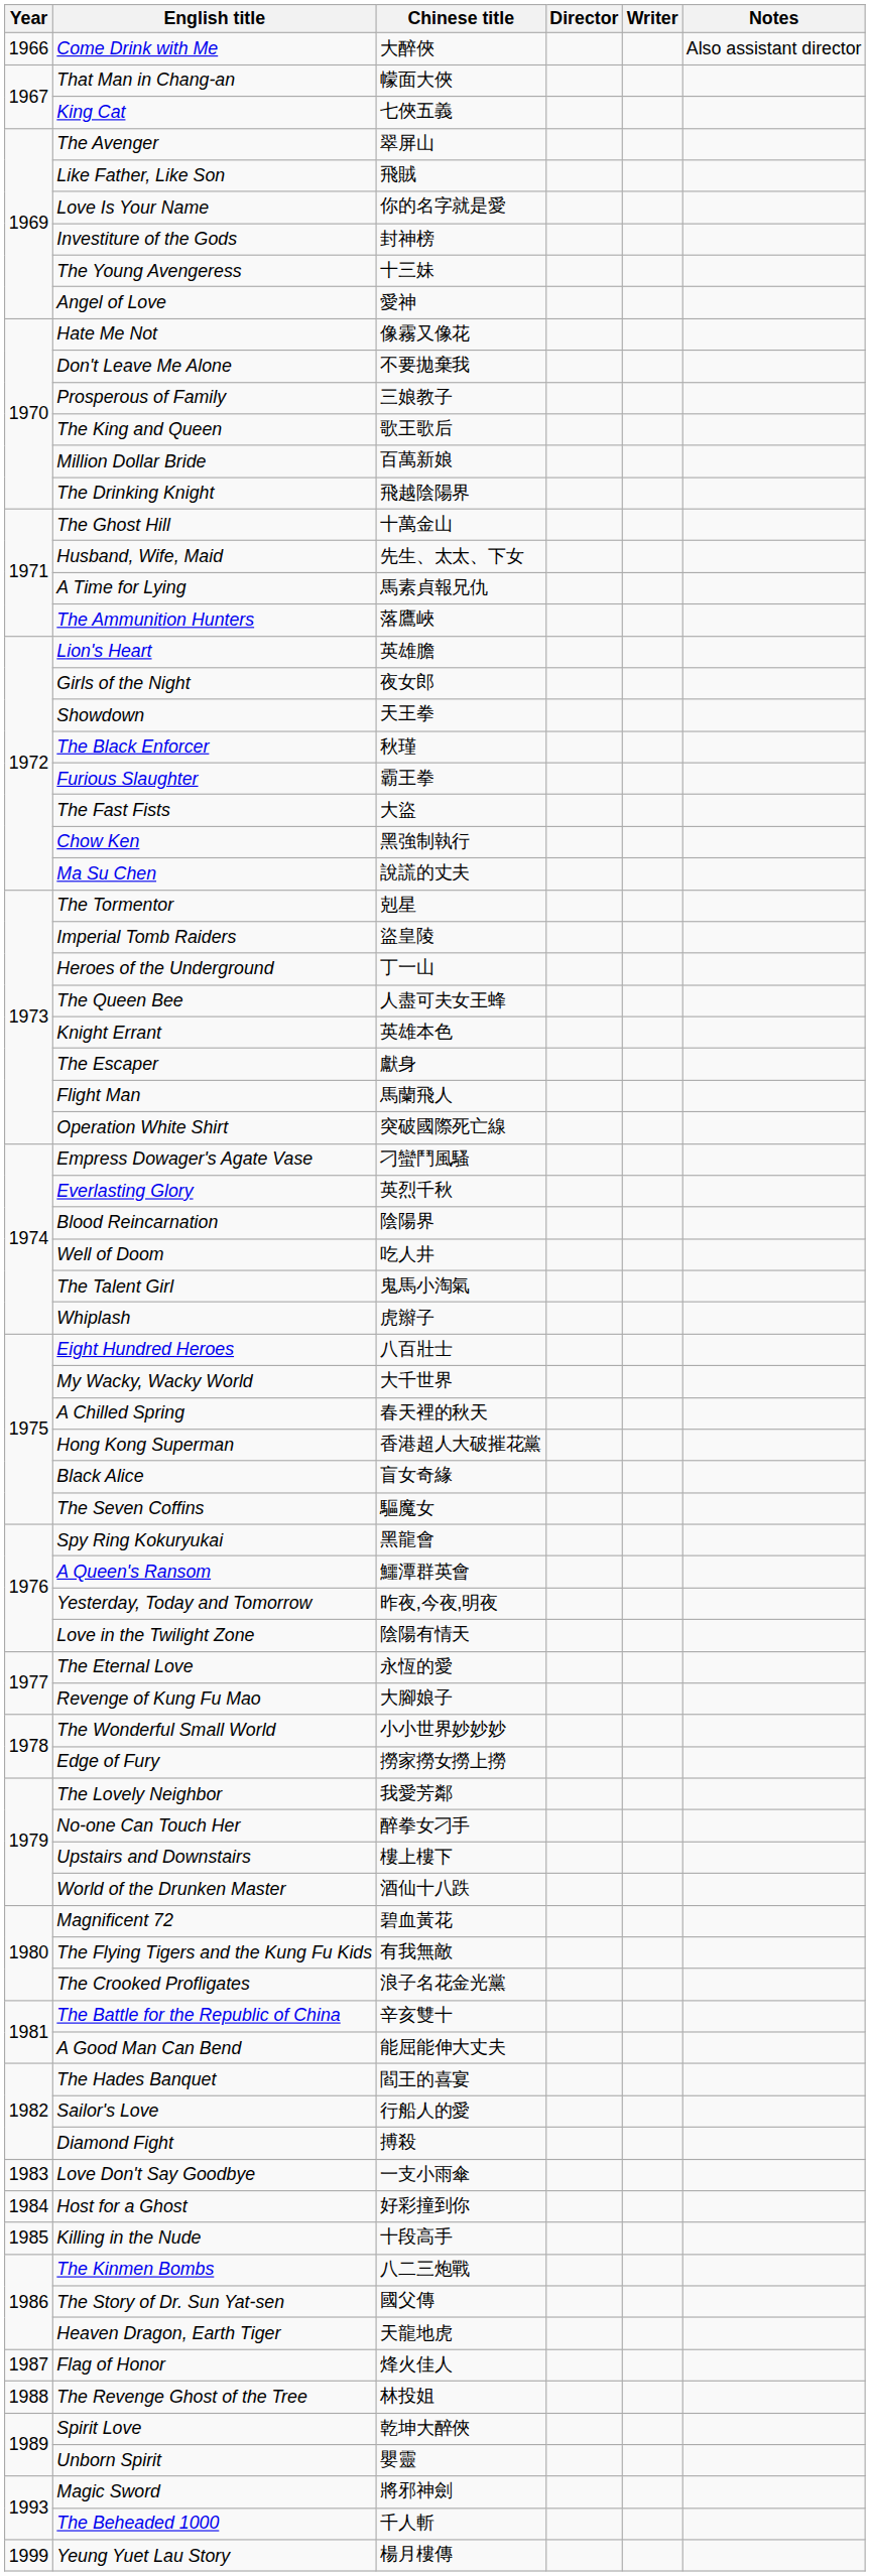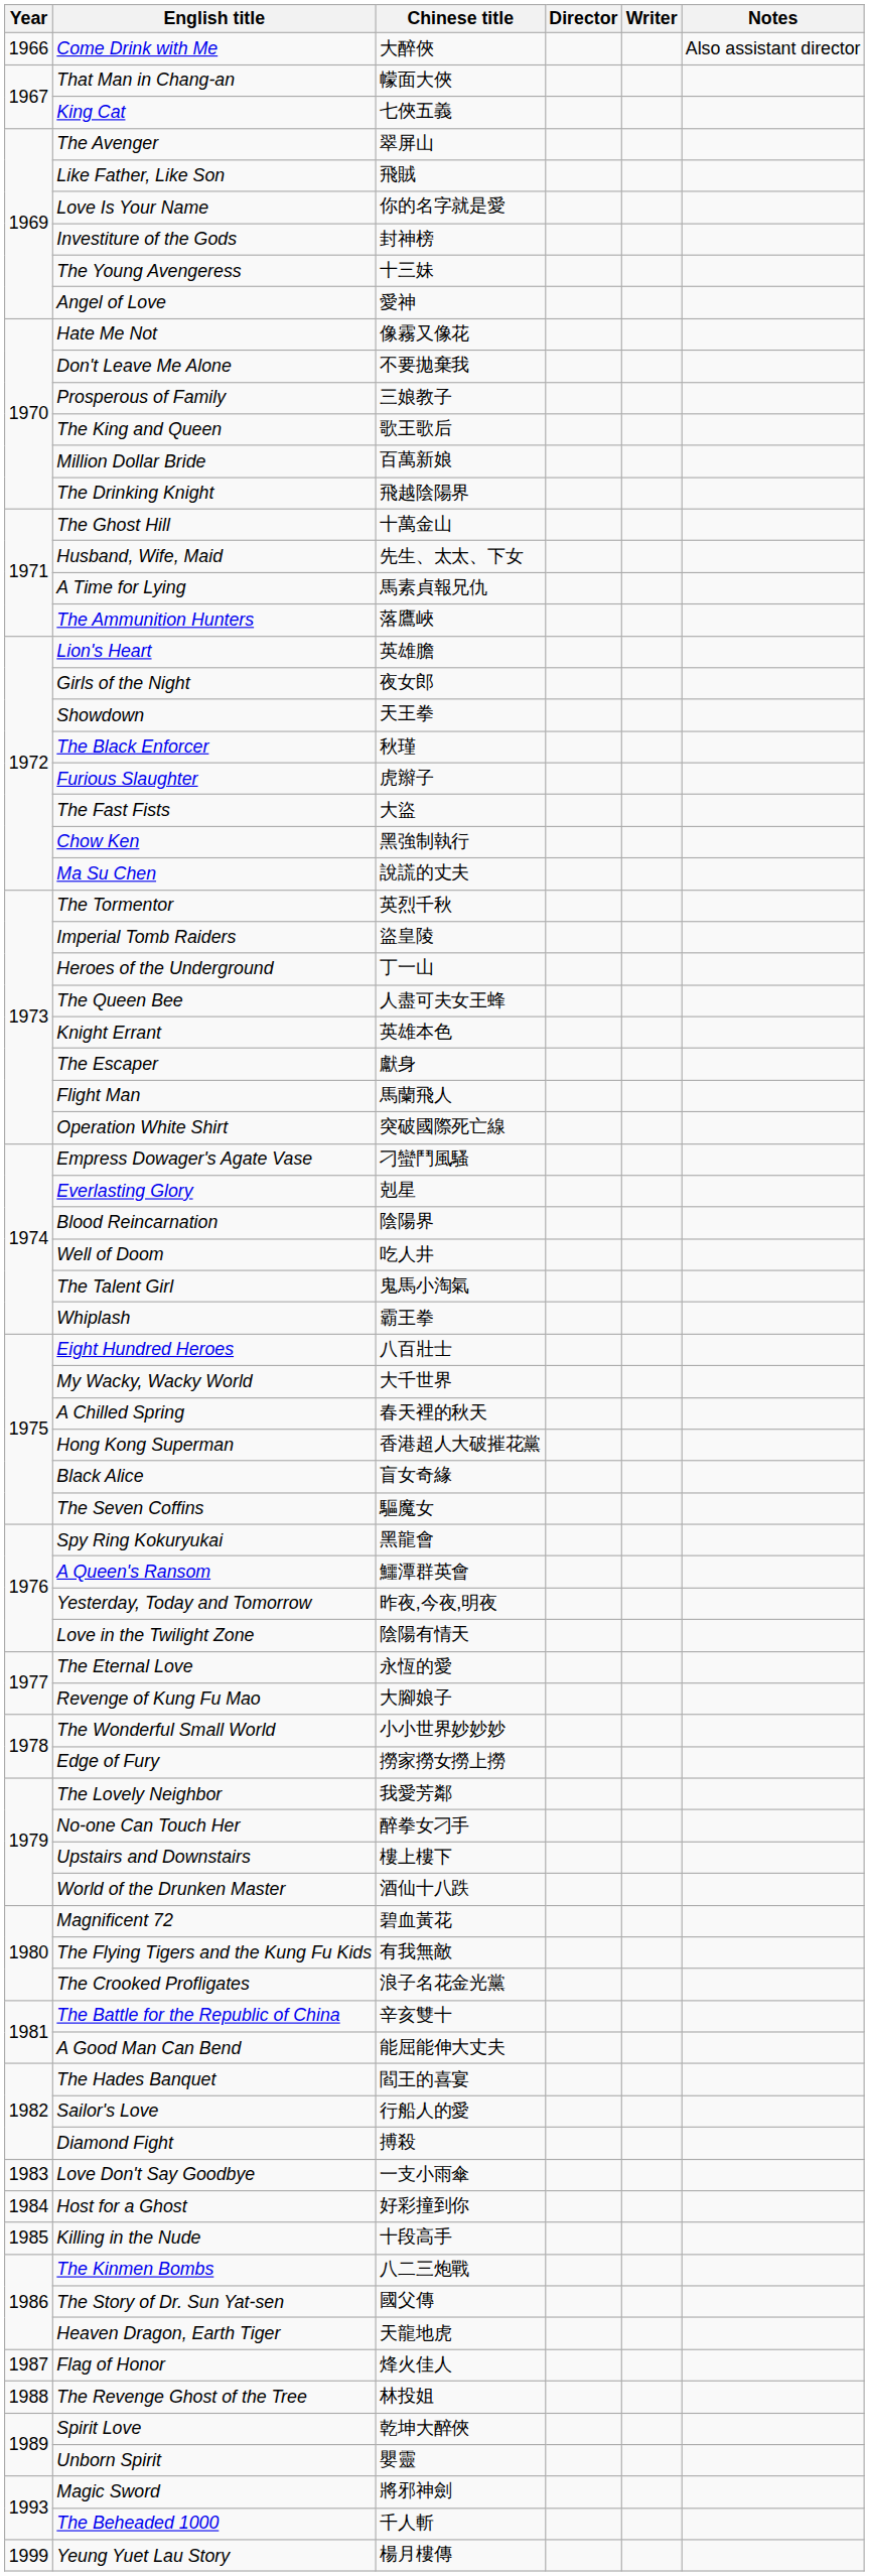Furious Slaughter | Chinese title: 霸王拳 -> 虎辮子
The Tormentor | Chinese title: 剋星 -> 英烈千秋
Everlasting Glory | Chinese title: 英烈千秋 -> 剋星
Whiplash | Chinese title: 虎辮子 -> 霸王拳
